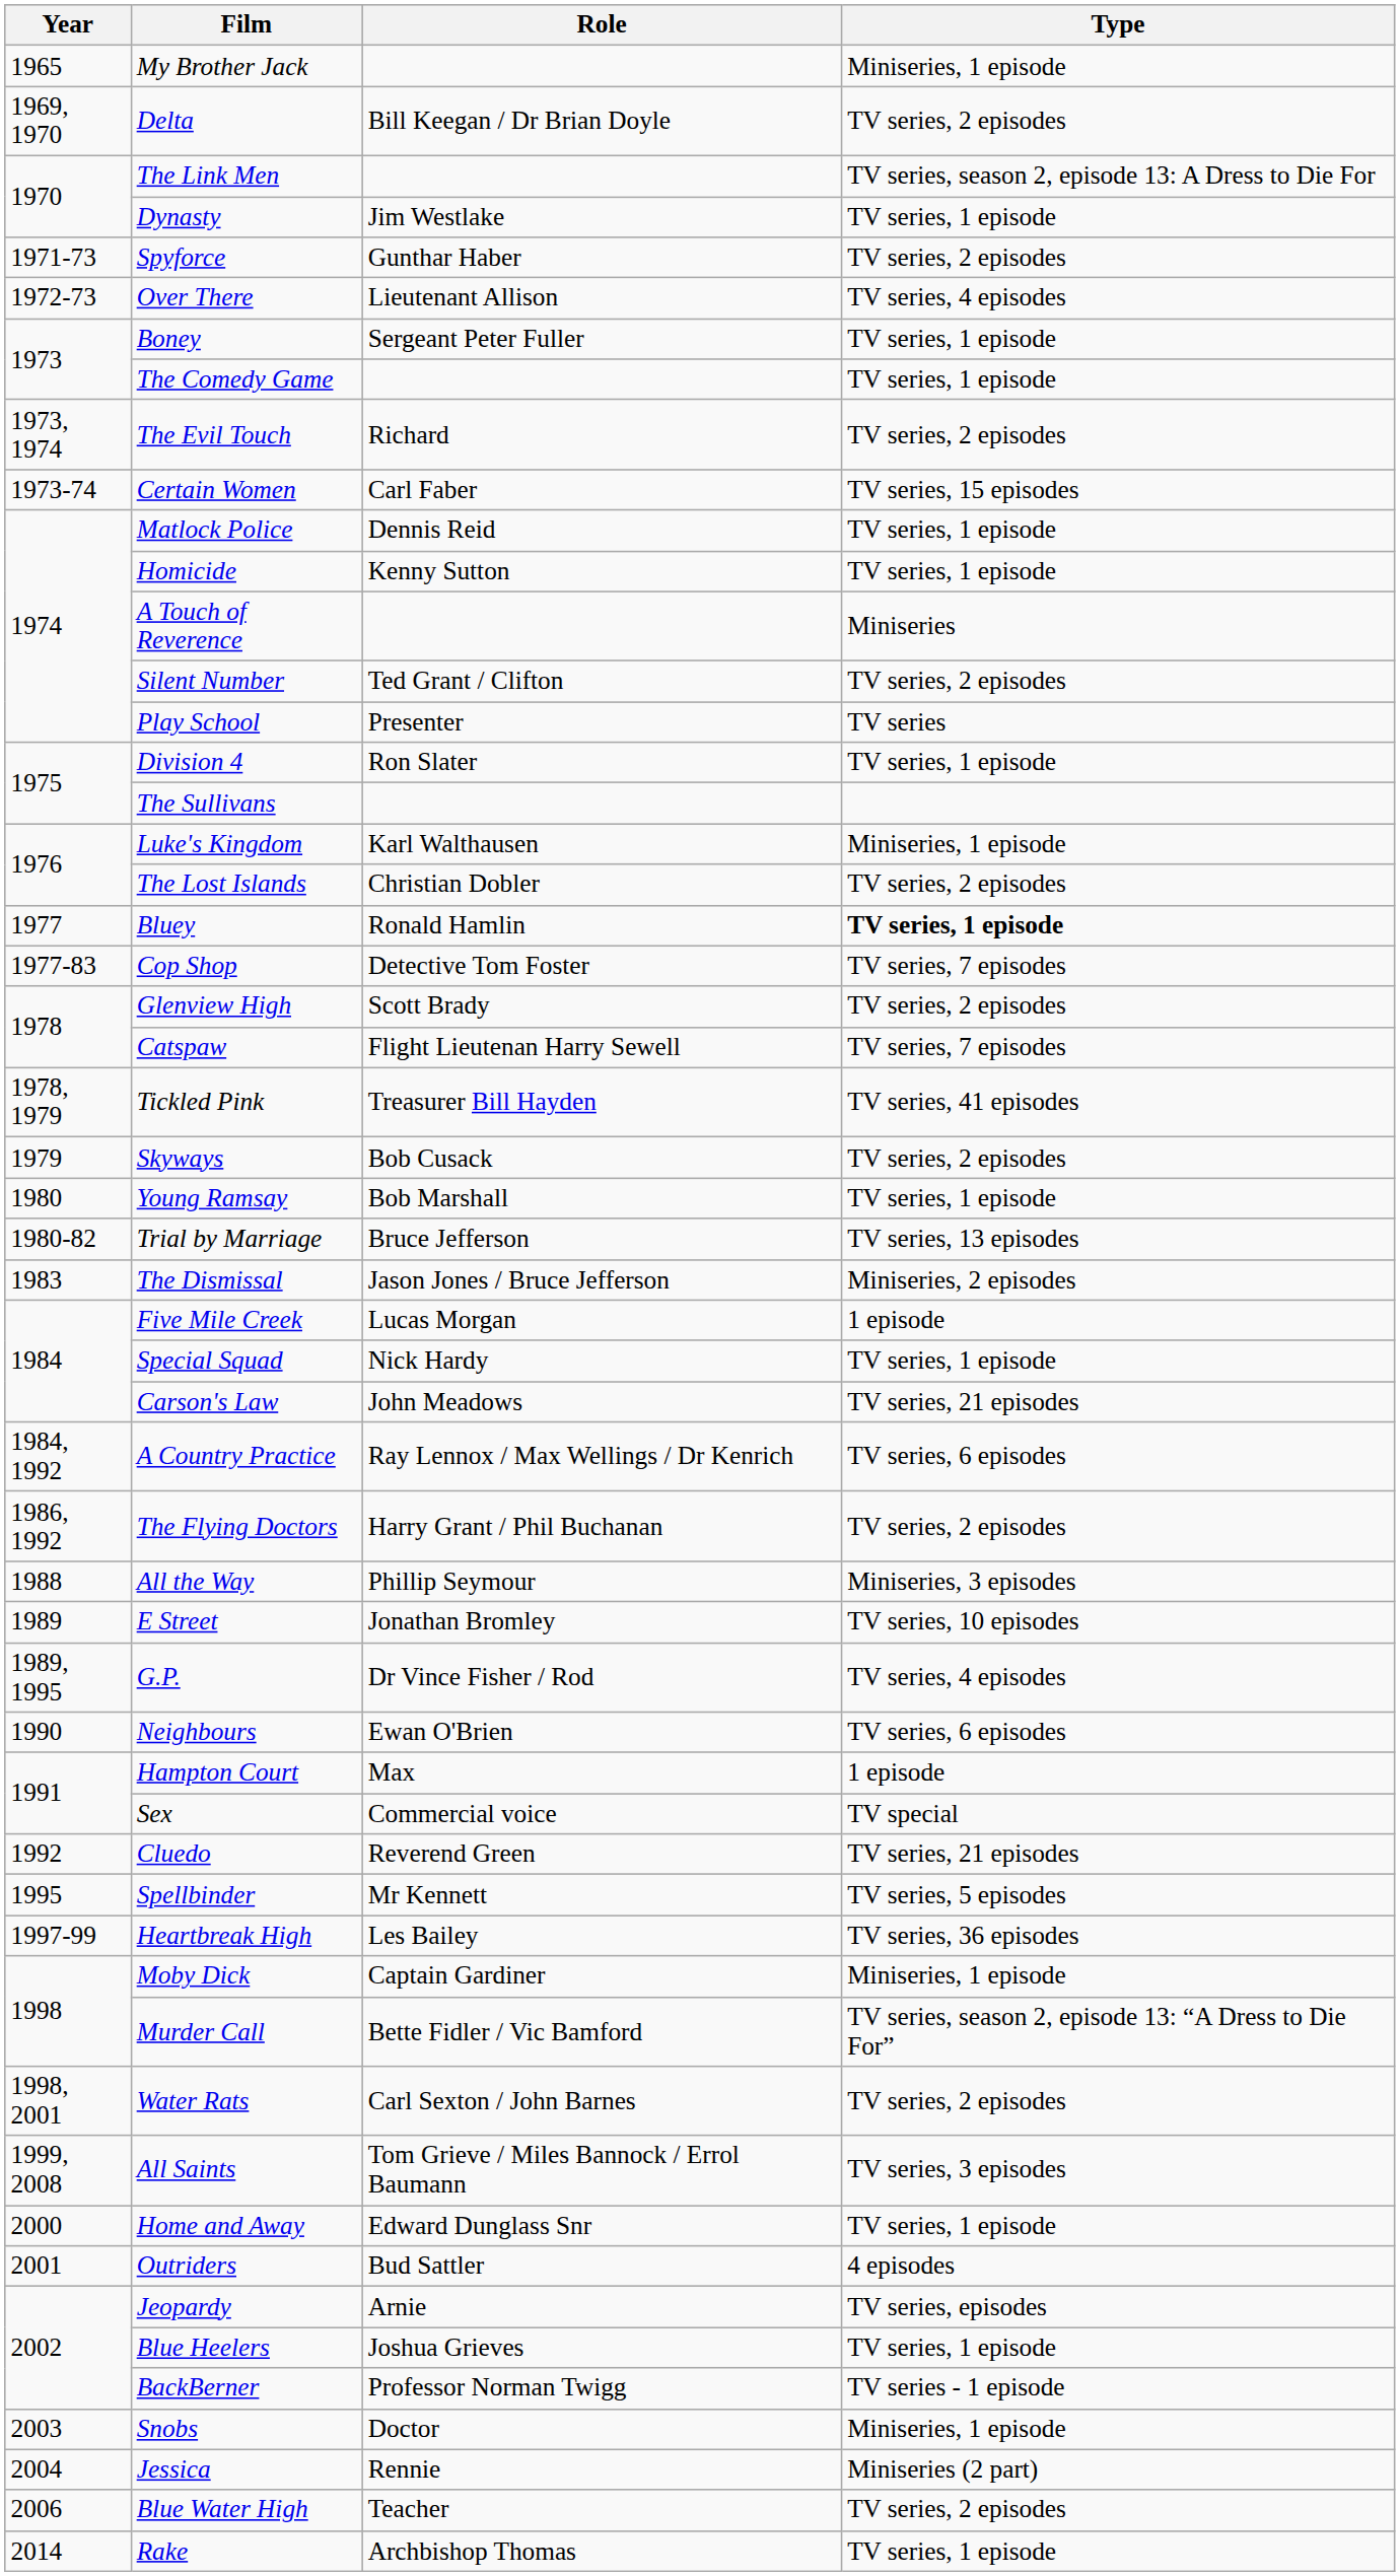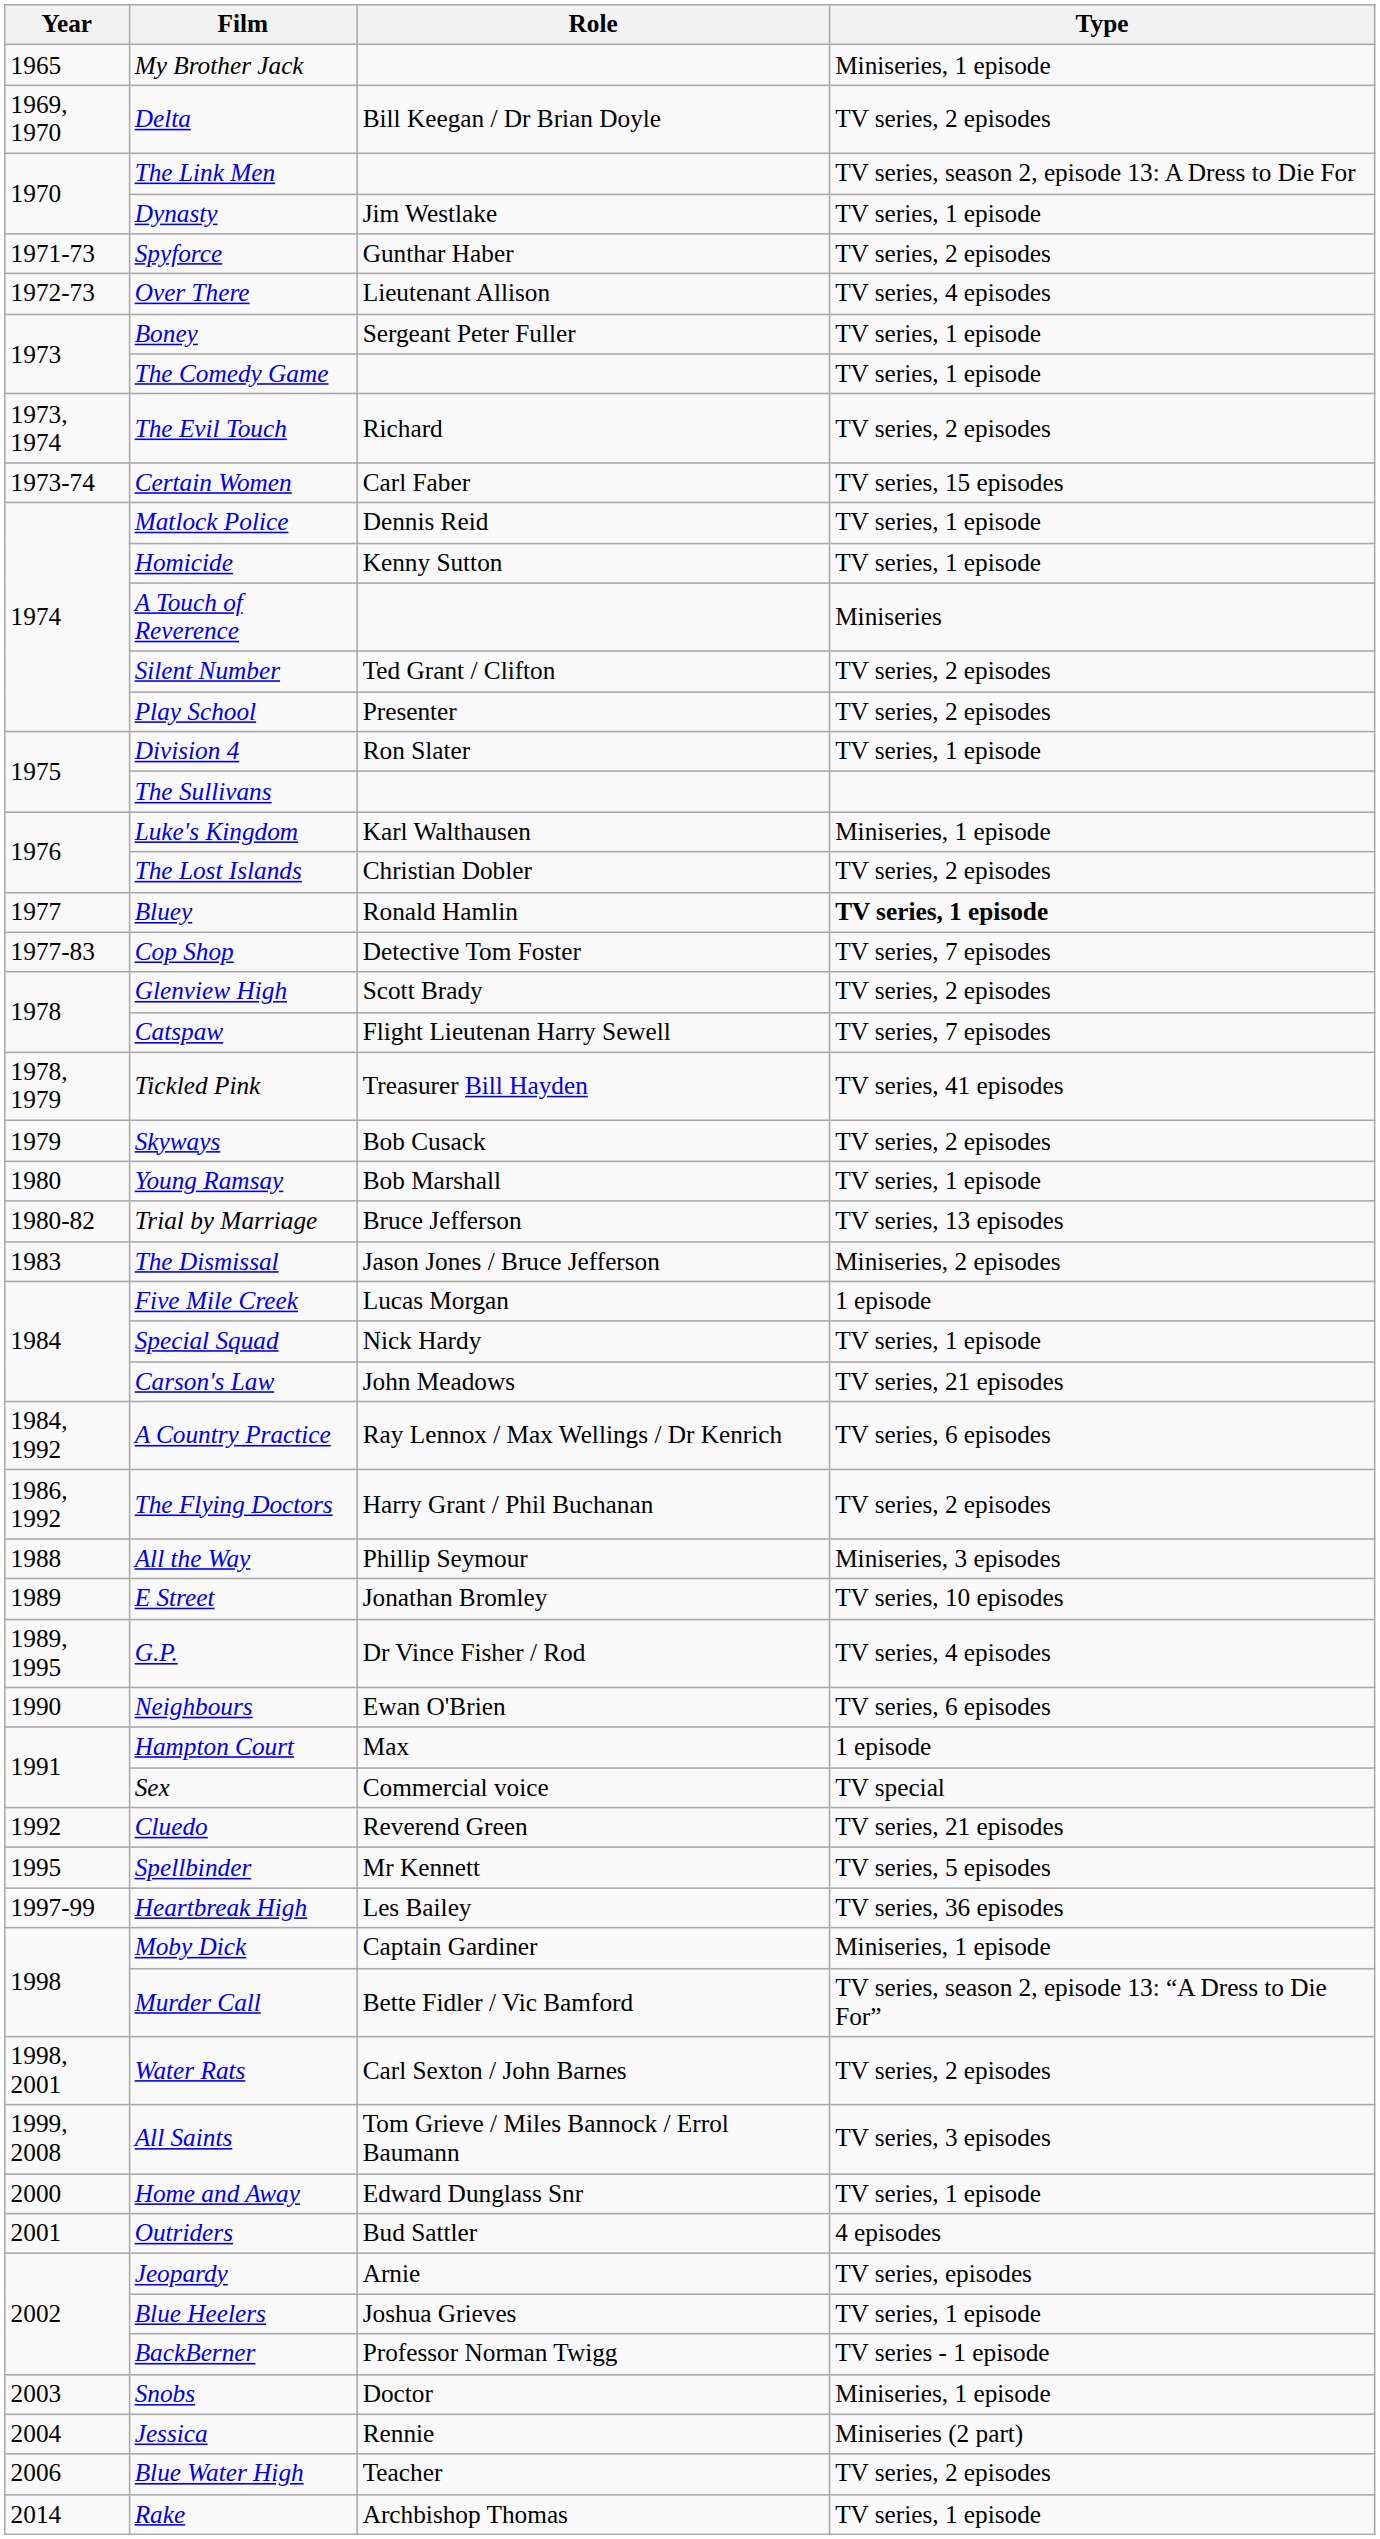Play School | Type: TV series -> TV series, 2 episodes
